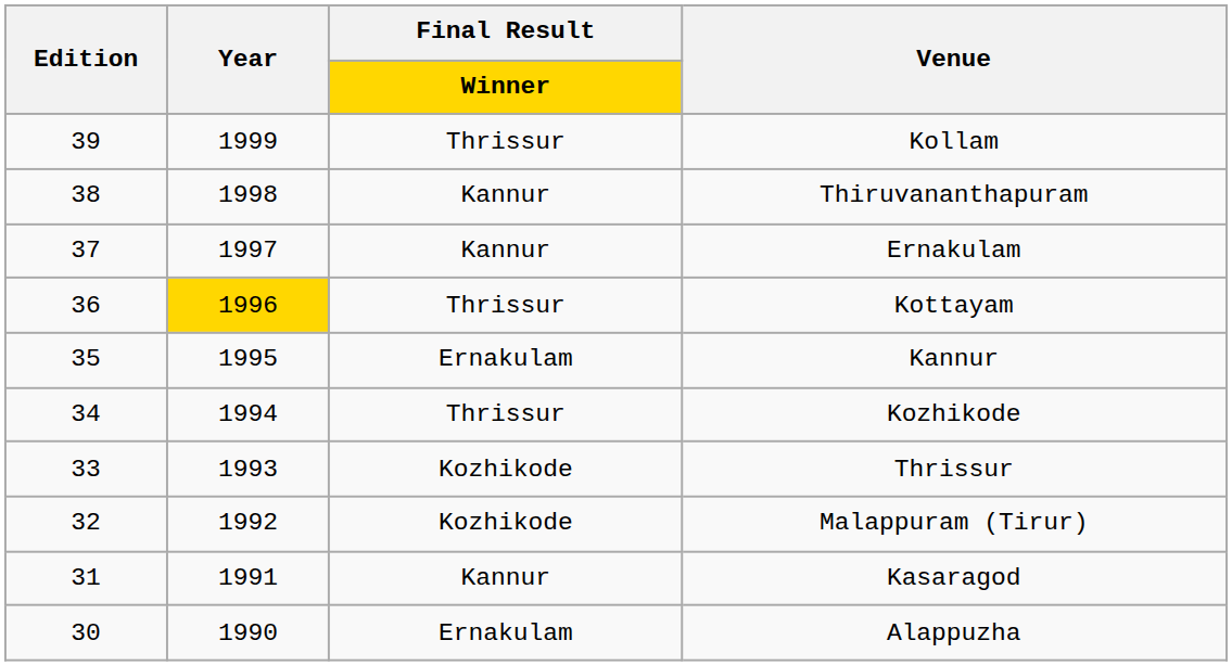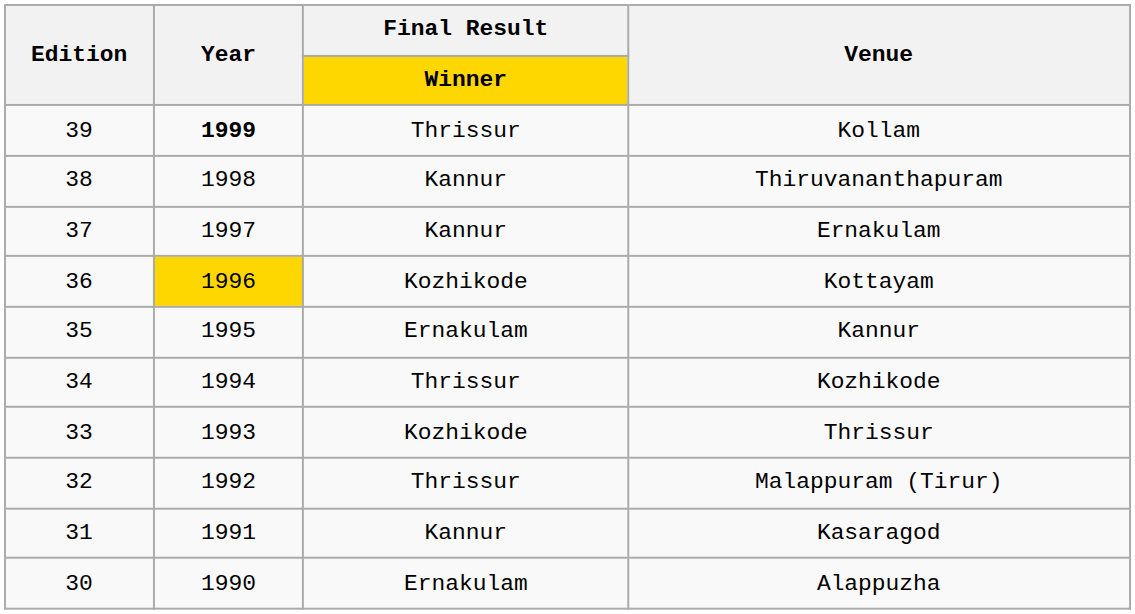Kollam | Year: normal -> bold
Kottayam | Final Result / Winner: Thrissur -> Kozhikode
Malappuram (Tirur) | Final Result / Winner: Kozhikode -> Thrissur
